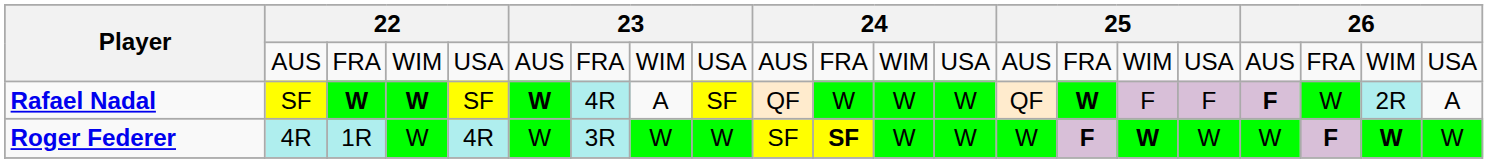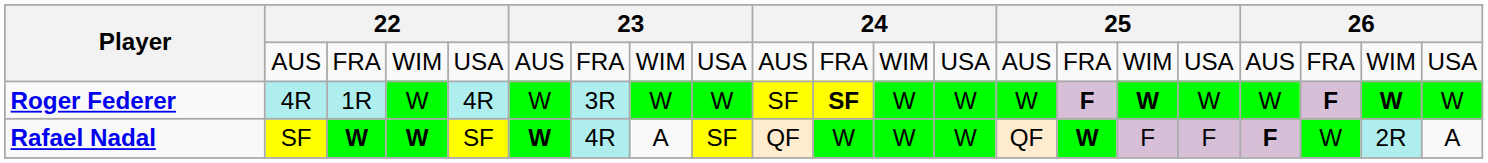rows swapped: Roger Federer <-> Rafael Nadal
